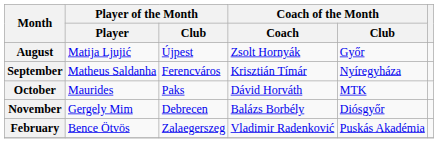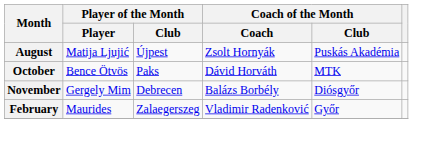August | Coach of the Month / Club: Győr -> Puskás Akadémia
- row: September | Matheus Saldanha | Ferencváros | Krisztián Tímár | Nyíregyháza
October | Player of the Month / Player: Maurides -> Bence Ötvös
February | Player of the Month / Player: Bence Ötvös -> Maurides
February | Coach of the Month / Club: Puskás Akadémia -> Győr
